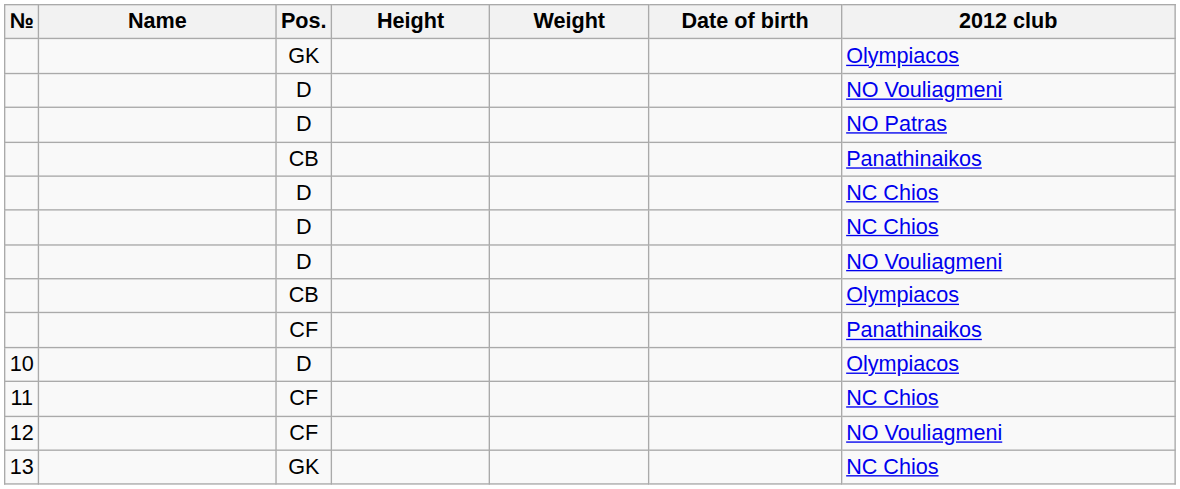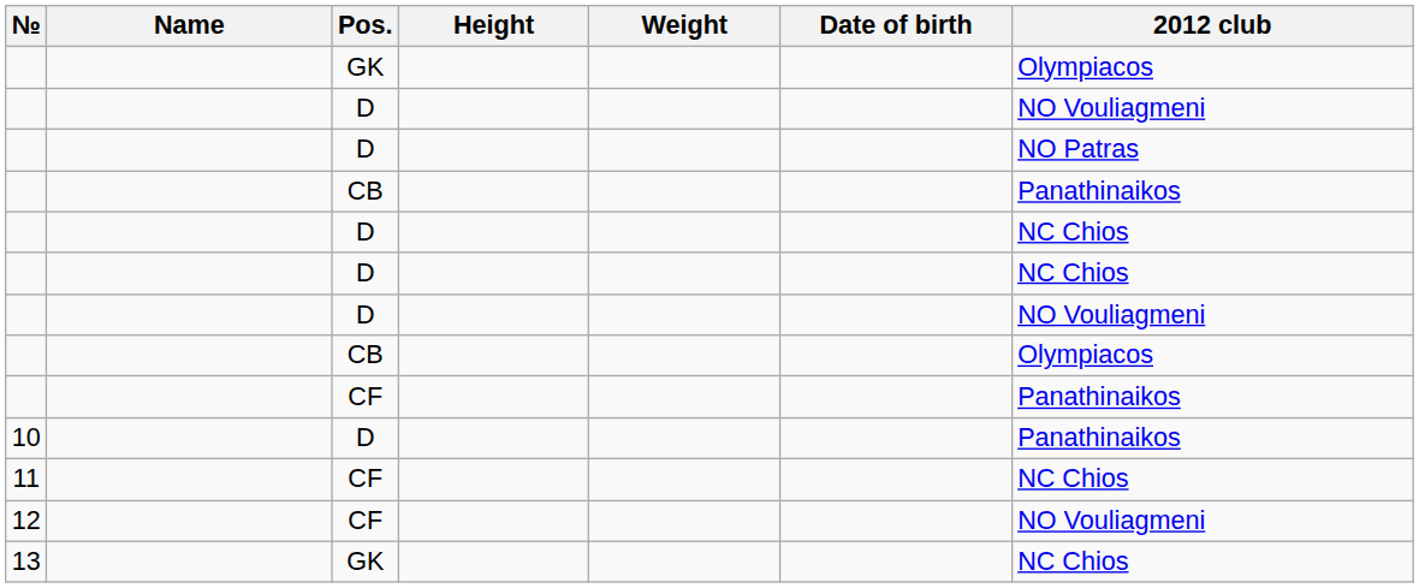10 | 2012 club: Olympiacos -> Panathinaikos
